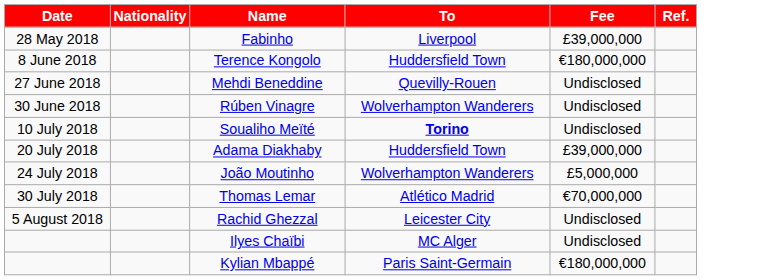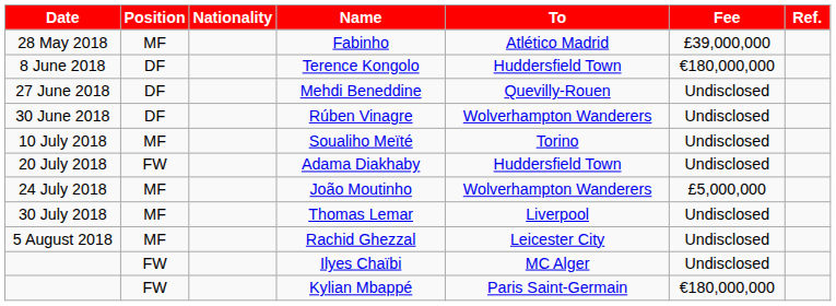+ column: Position | MF | DF | DF | DF | MF | FW | MF | MF | MF | FW | FW
Fabinho | To: Liverpool -> Atlético Madrid
Soualiho Meïté | To: bold -> normal
Adama Diakhaby | Fee: £39,000,000 -> Undisclosed
Thomas Lemar | To: Atlético Madrid -> Liverpool
Thomas Lemar | Fee: €70,000,000 -> Undisclosed
